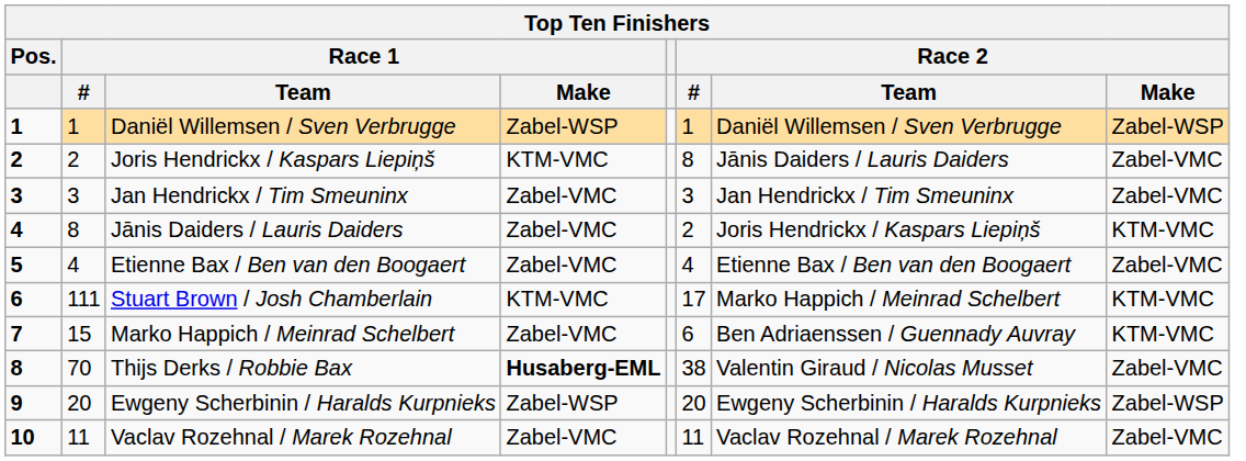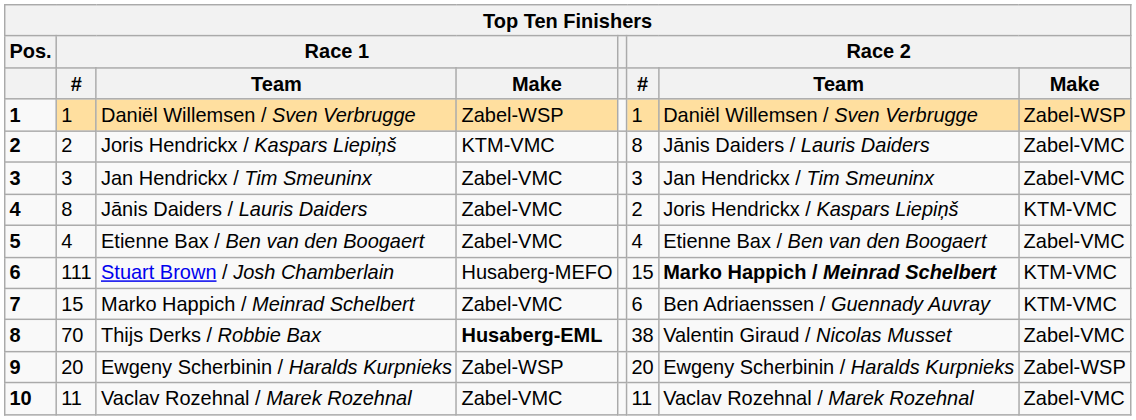Stuart Brown / Josh Chamberlain | Race 1 / Make: KTM-VMC -> Husaberg-MEFO
Stuart Brown / Josh Chamberlain | Race 2 / #: 17 -> 15
Stuart Brown / Josh Chamberlain | Race 2 / Team: normal -> bold
